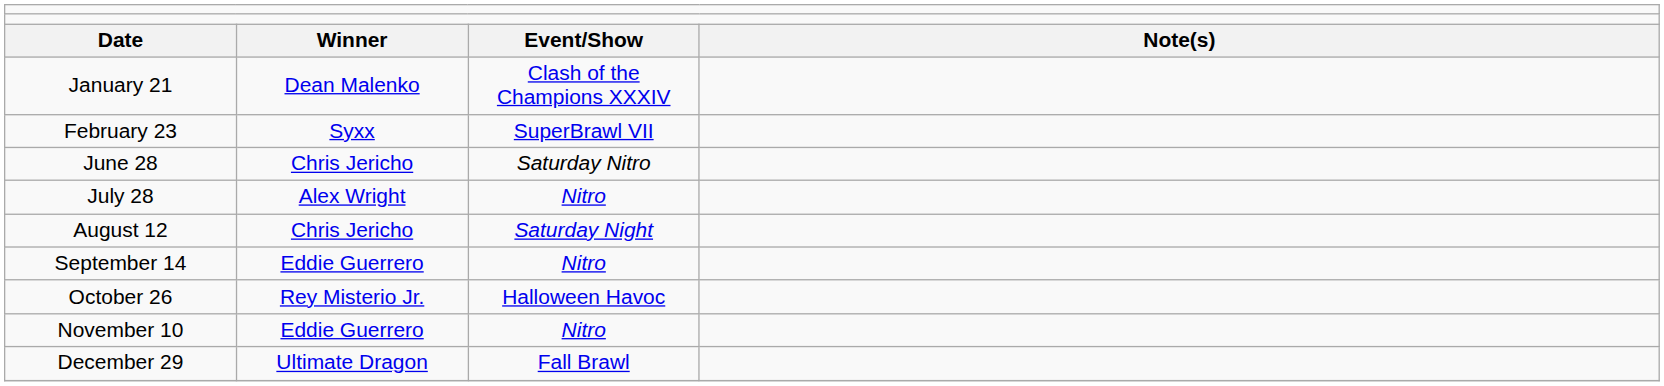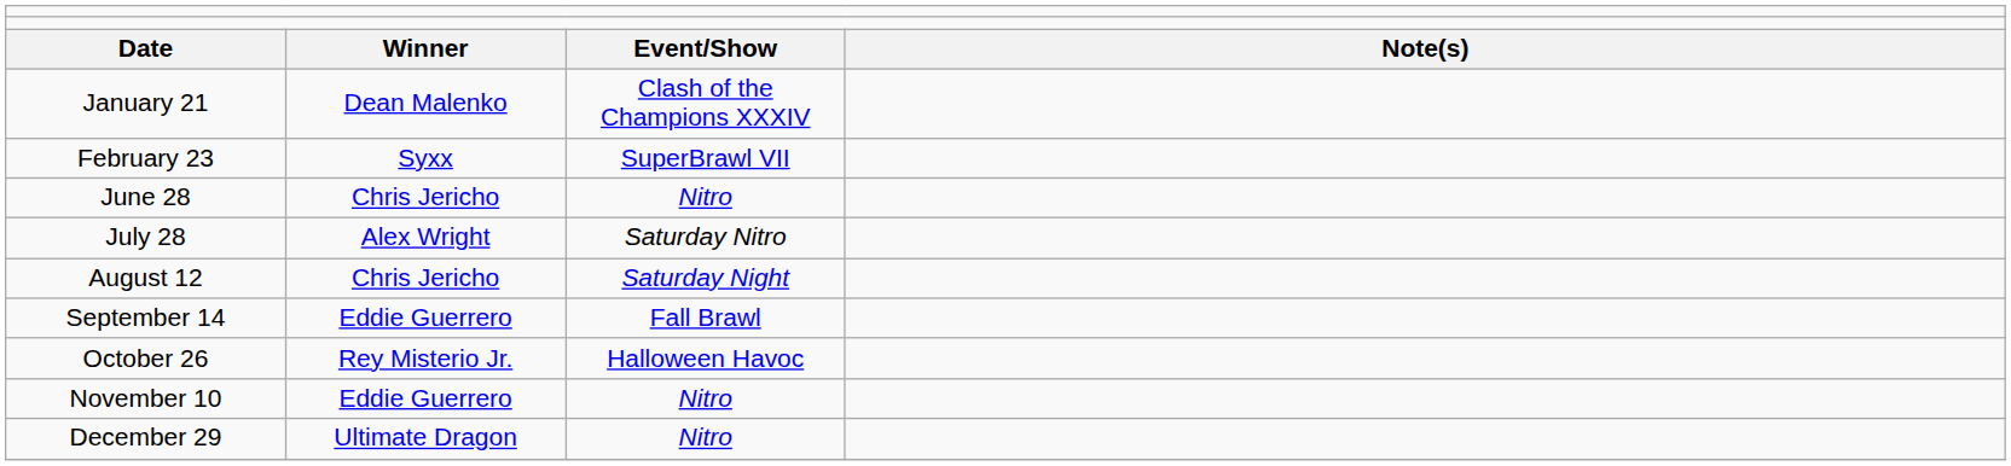June 28 | column 3: Saturday Nitro -> Nitro
July 28 | column 3: Nitro -> Saturday Nitro
September 14 | column 3: Nitro -> Fall Brawl
December 29 | column 3: Fall Brawl -> Nitro
